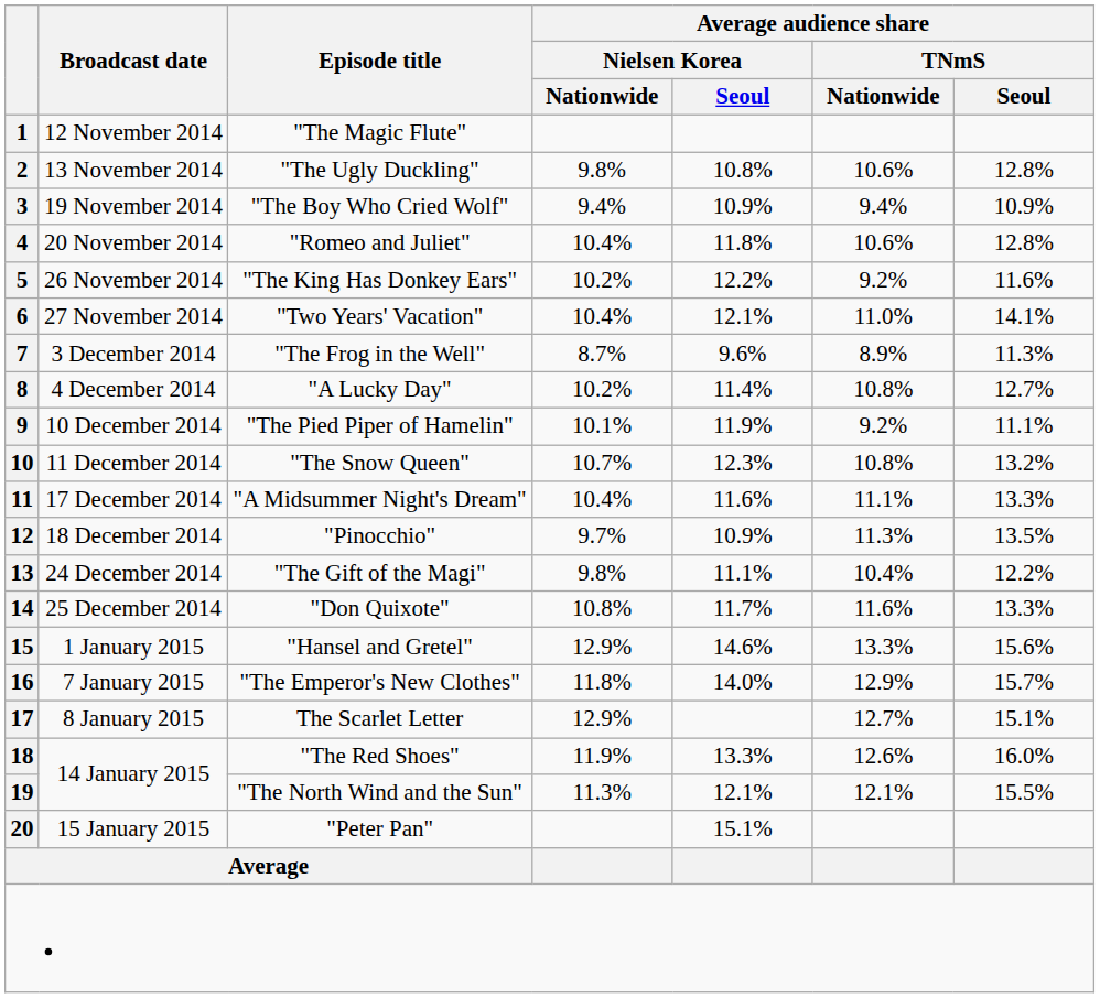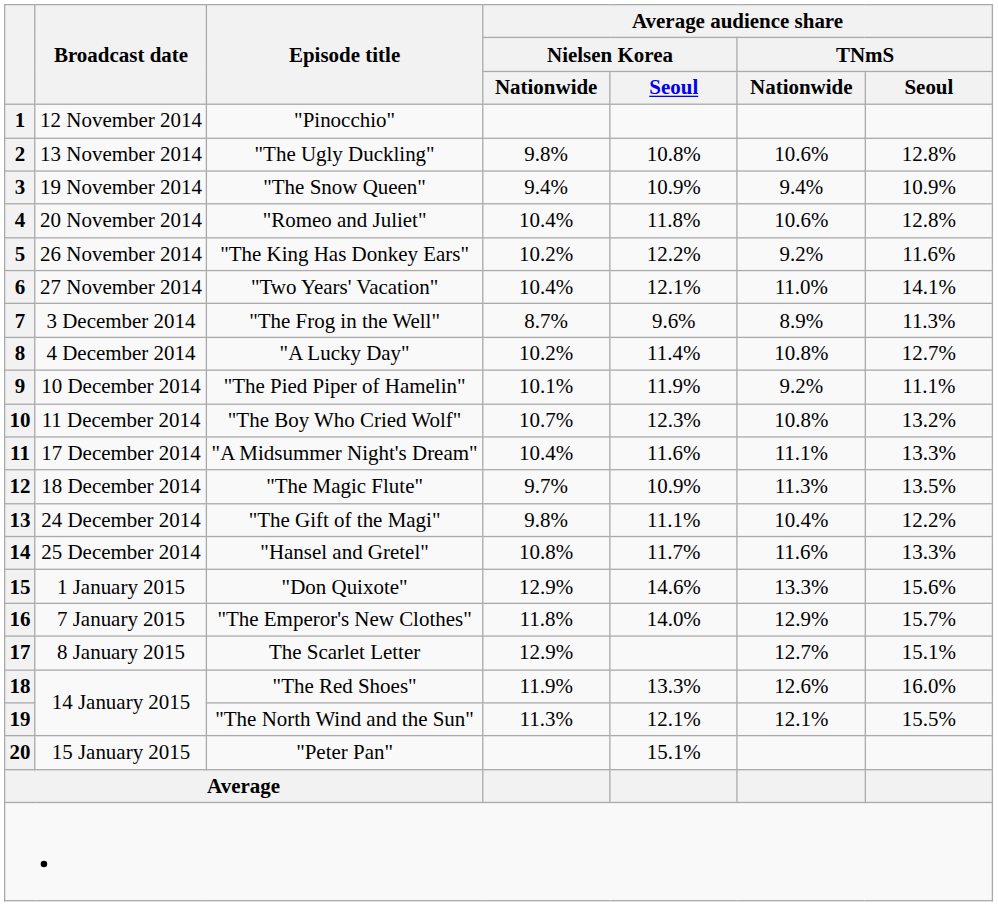1 | Episode title: "The Magic Flute" -> "Pinocchio"
3 | Episode title: "The Boy Who Cried Wolf" -> "The Snow Queen"
10 | Episode title: "The Snow Queen" -> "The Boy Who Cried Wolf"
12 | Episode title: "Pinocchio" -> "The Magic Flute"
14 | Episode title: "Don Quixote" -> "Hansel and Gretel"
15 | Episode title: "Hansel and Gretel" -> "Don Quixote"
